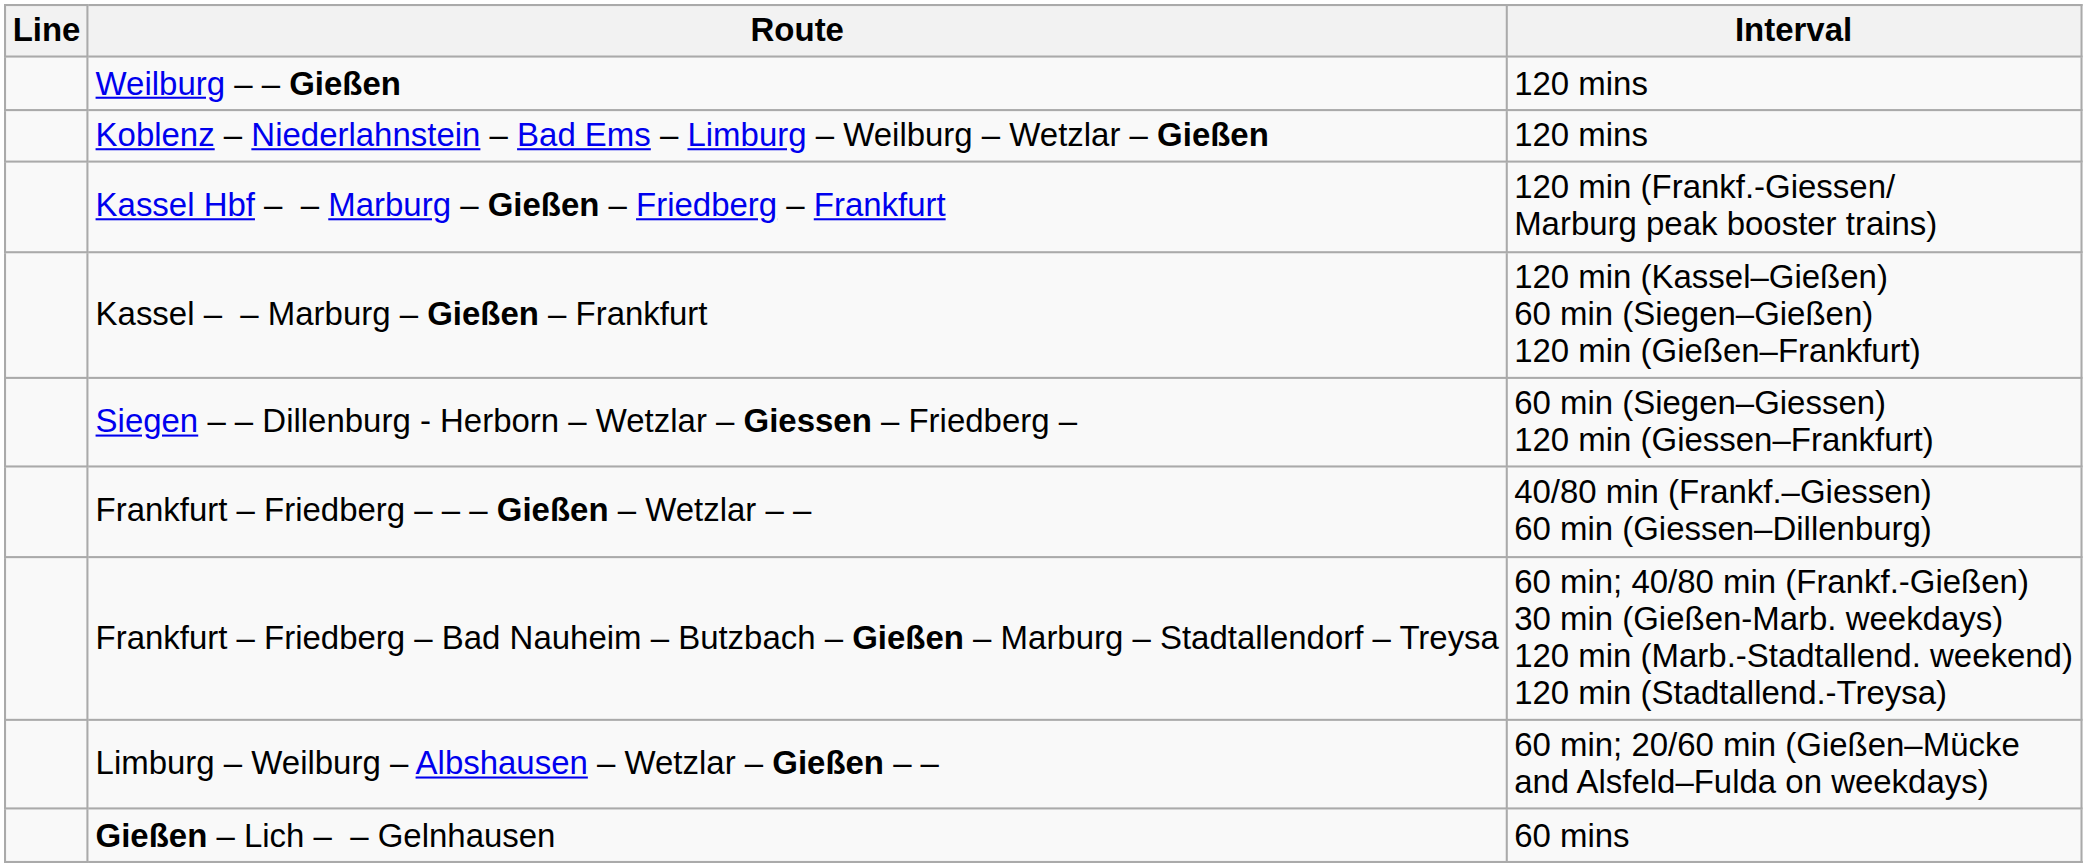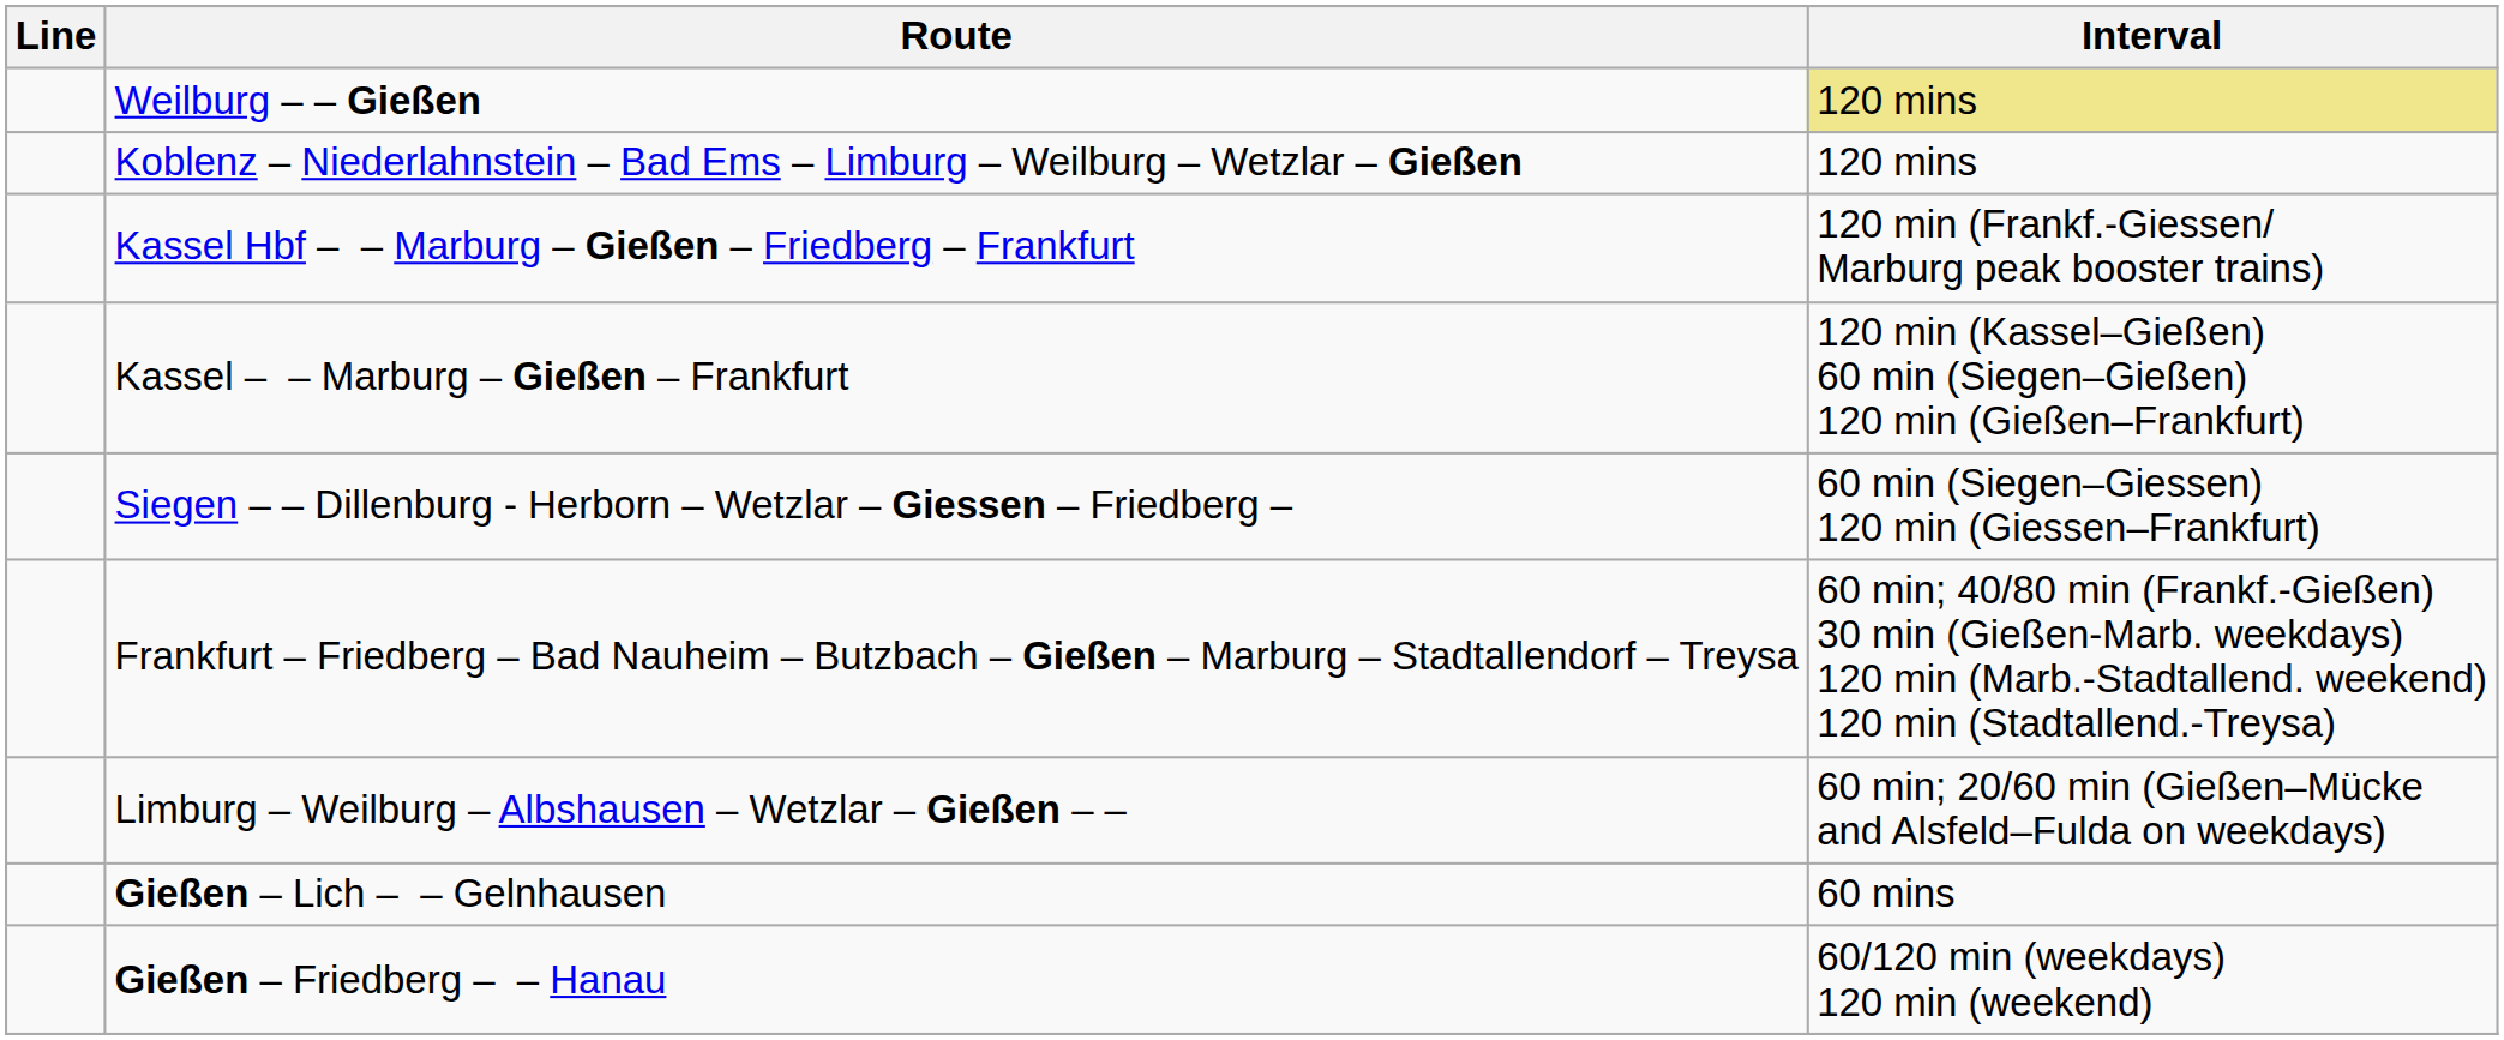Weilburg – – Gießen | Interval: no background -> khaki background
- row: Frankfurt – Friedberg – – – Gießen – Wetzlar – – | 40/80 min (Frankf.–Giessen) 60 min (Giessen–Dillenburg)
+ row: Gießen – Friedberg – – Hanau | 60/120 min (weekdays) 120 min (weekend)
